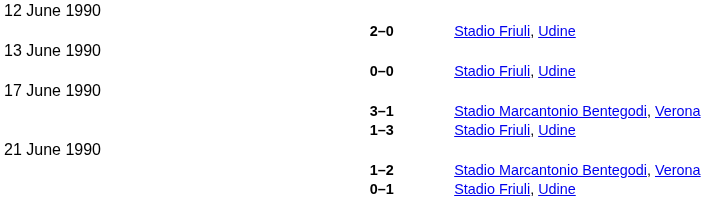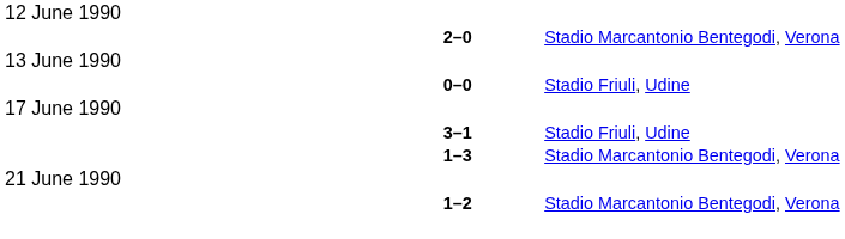2–0 | column 4: Stadio Friuli, Udine -> Stadio Marcantonio Bentegodi, Verona
3–1 | column 4: Stadio Marcantonio Bentegodi, Verona -> Stadio Friuli, Udine
1–3 | column 4: Stadio Friuli, Udine -> Stadio Marcantonio Bentegodi, Verona
- row: 0–1 | Stadio Friuli, Udine
